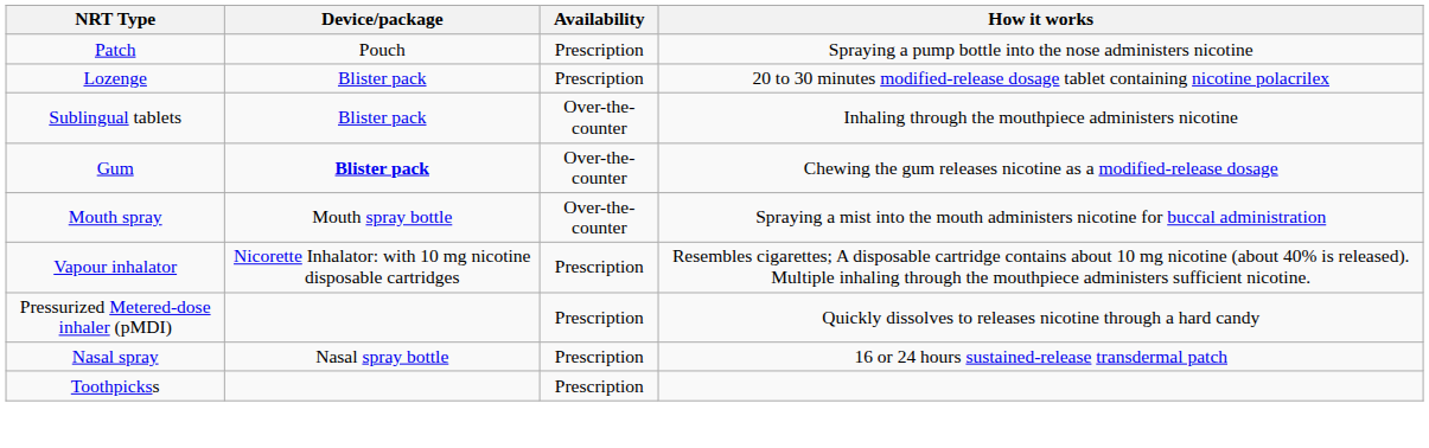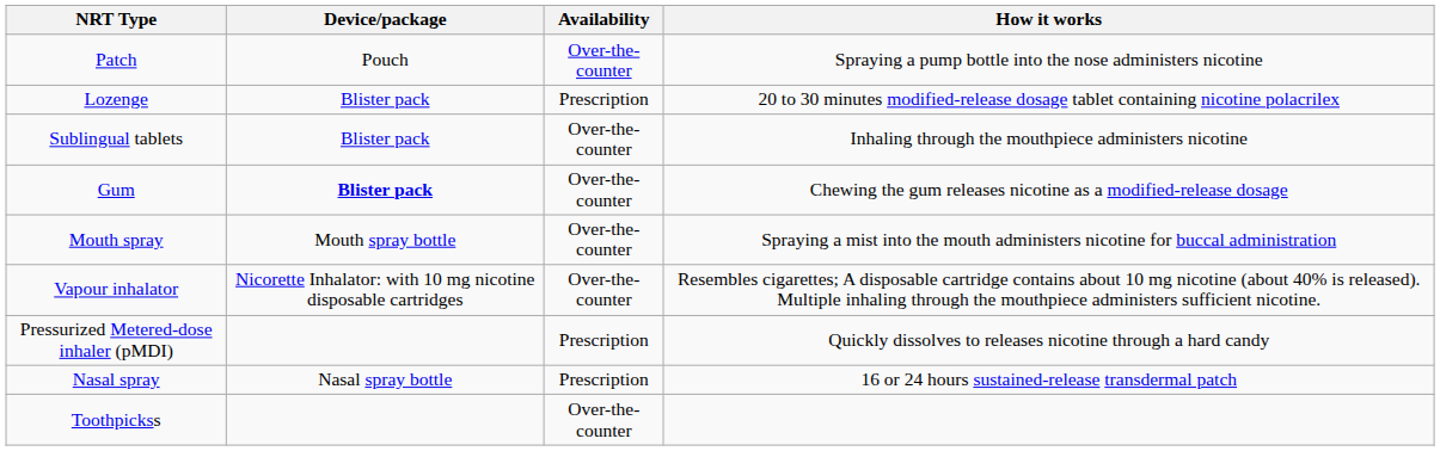Patch | Availability: Prescription -> Over-the-counter
Vapour inhalator | Availability: Prescription -> Over-the-counter
Toothpickss | Availability: Prescription -> Over-the-counter
